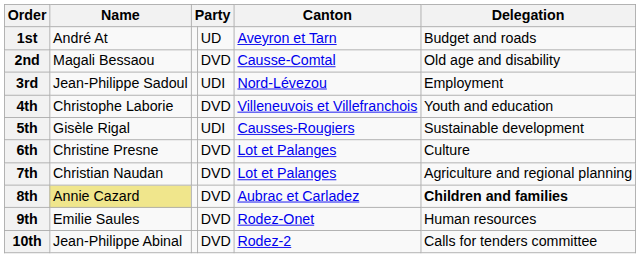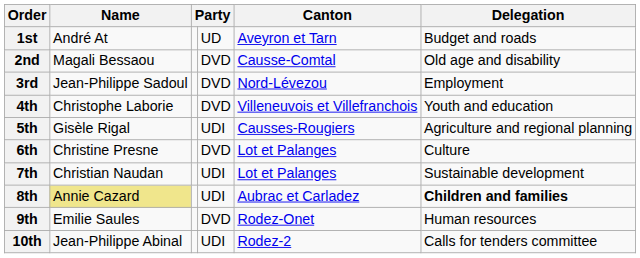3rd | column 4: UDI -> DVD
5th | Delegation: Sustainable development -> Agriculture and regional planning
7th | column 4: DVD -> UDI
7th | Delegation: Agriculture and regional planning -> Sustainable development
8th | column 4: DVD -> UDI
10th | column 4: DVD -> UDI
